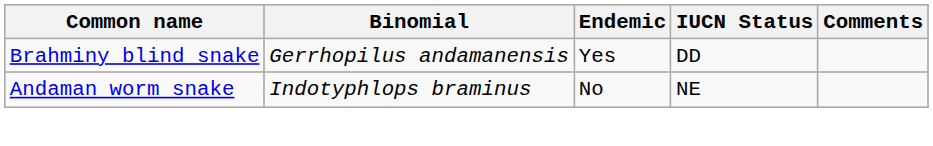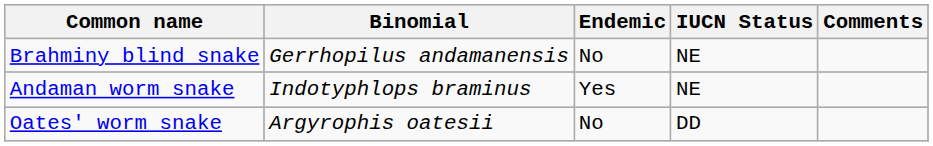Brahminy blind snake | Endemic: Yes -> No
Brahminy blind snake | IUCN Status: DD -> NE
Andaman worm snake | Endemic: No -> Yes
+ row: Oates' worm snake | Argyrophis oatesii | No | DD
